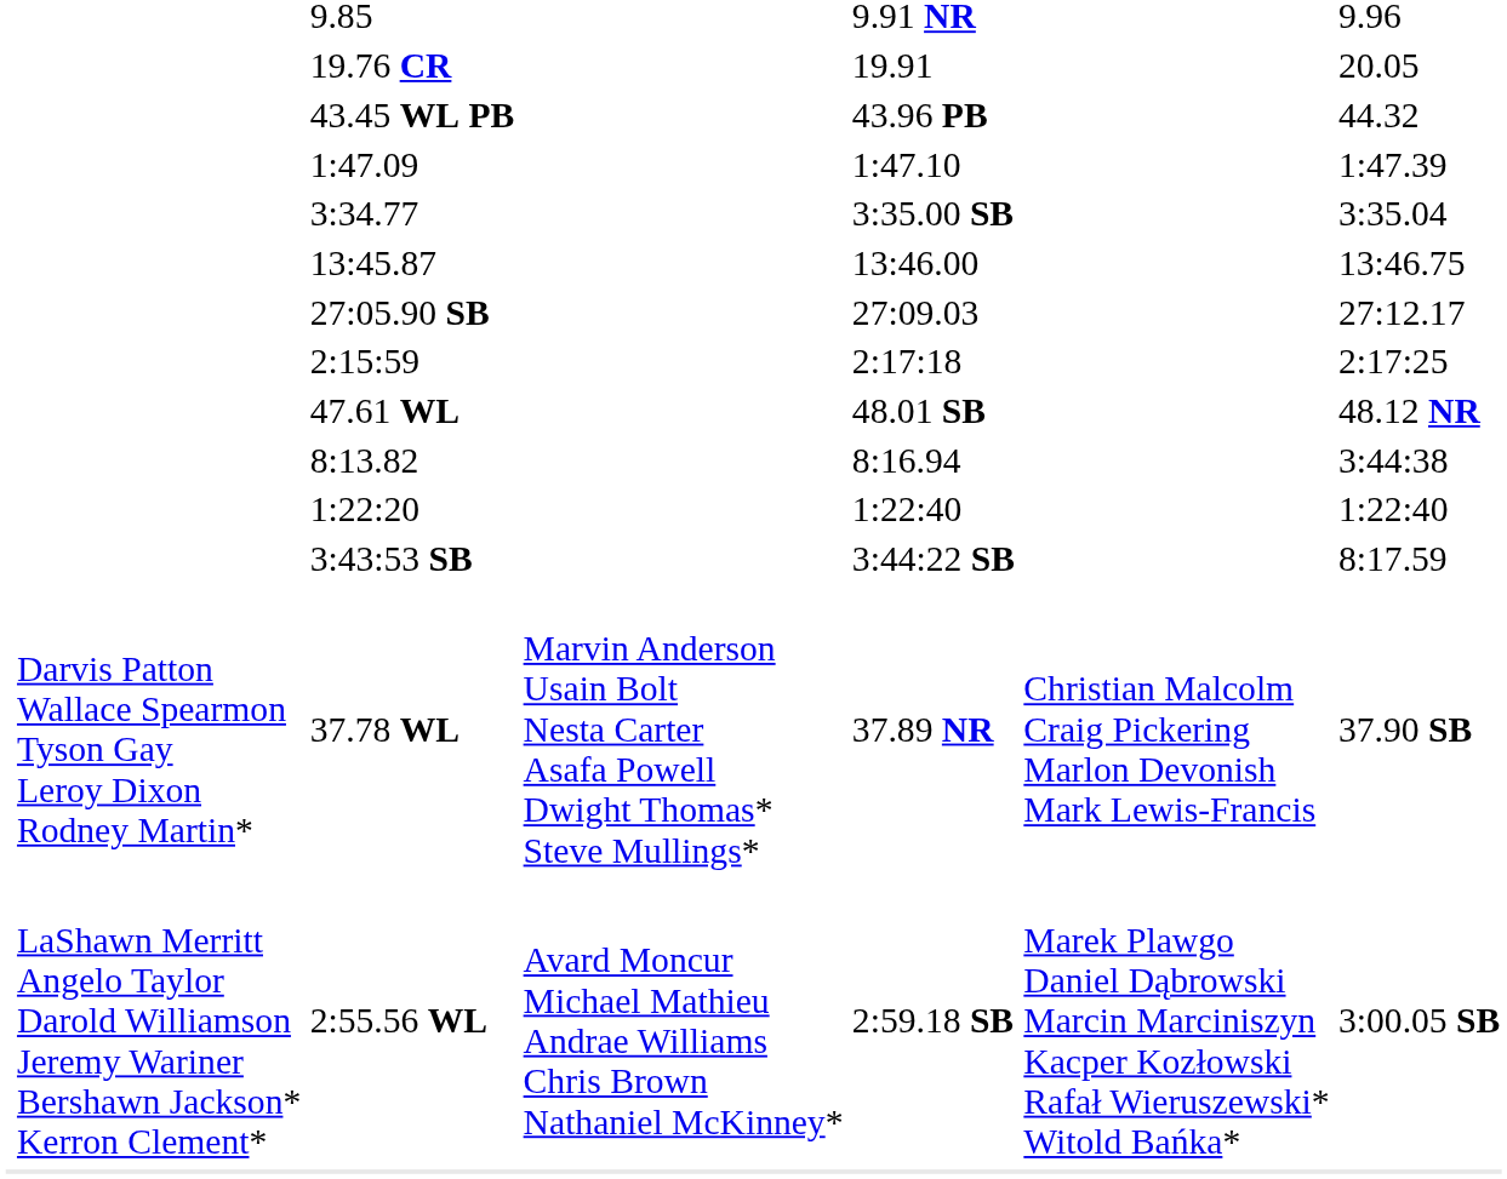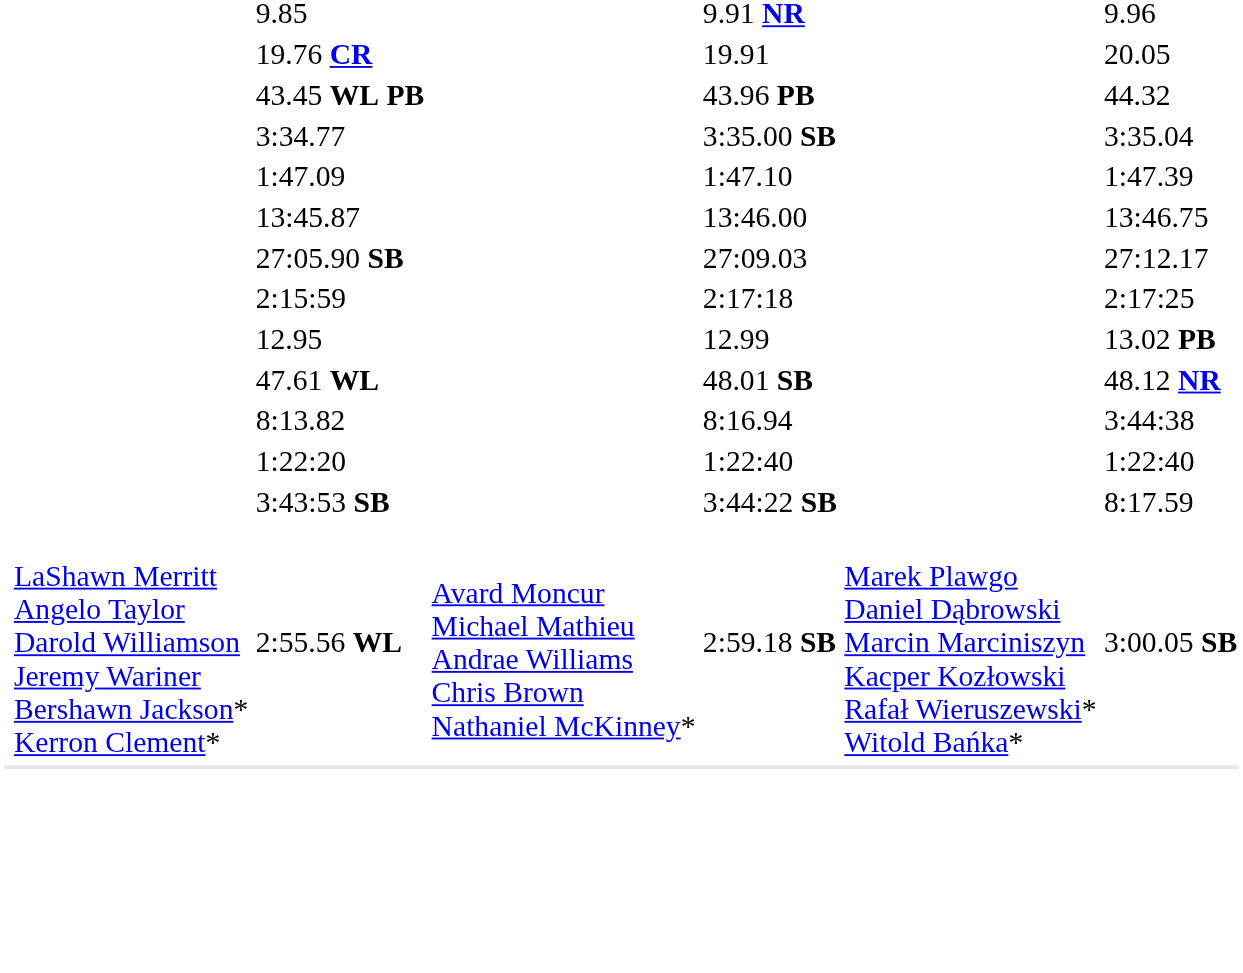rows swapped: 1:47.09 <-> 3:34.77
+ row: 12.95 | 12.99 | 13.02 PB
- row: Darvis Patton Wallace Spearmon Tyson Gay Leroy Dixon Rodney Martin* | 37.78 WL | Marvin Anderson Usain Bolt Nesta Carter Asafa Powell Dwight Thomas* Steve Mullings* | 37.89 NR | Christian Malcolm Craig Pickering Marlon Devonish Mark Lewis-Francis | 37.90 SB
